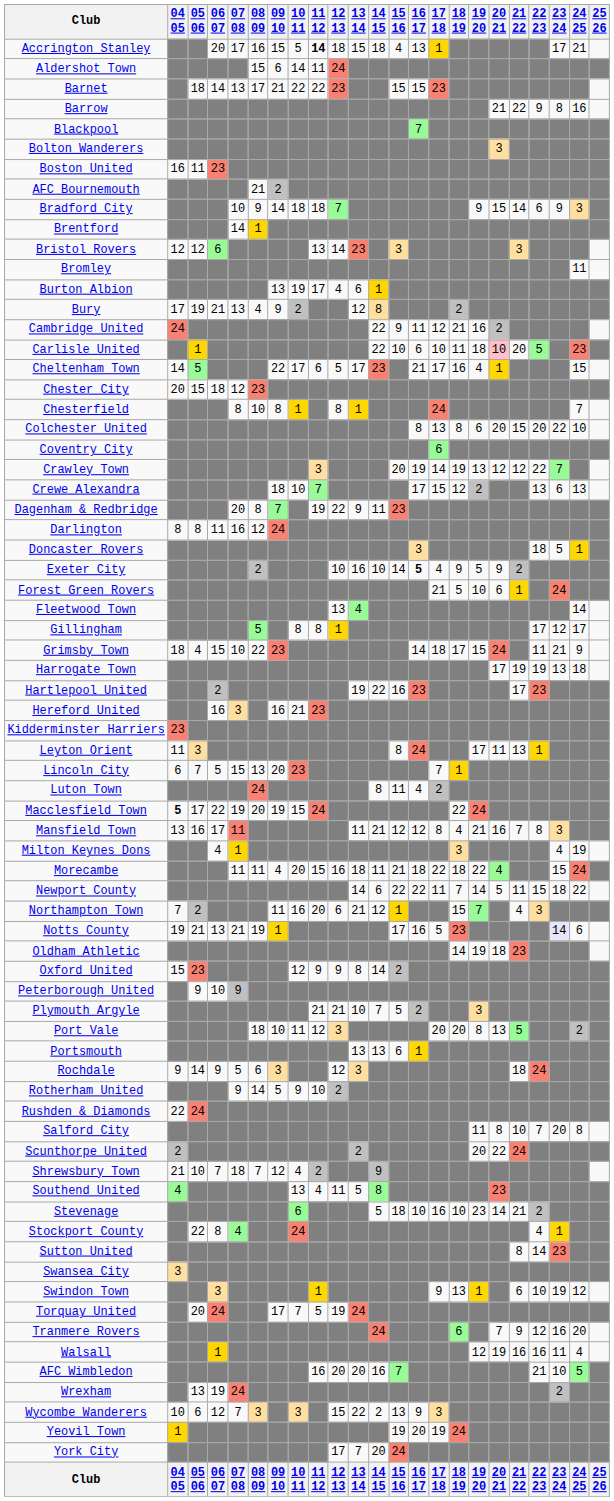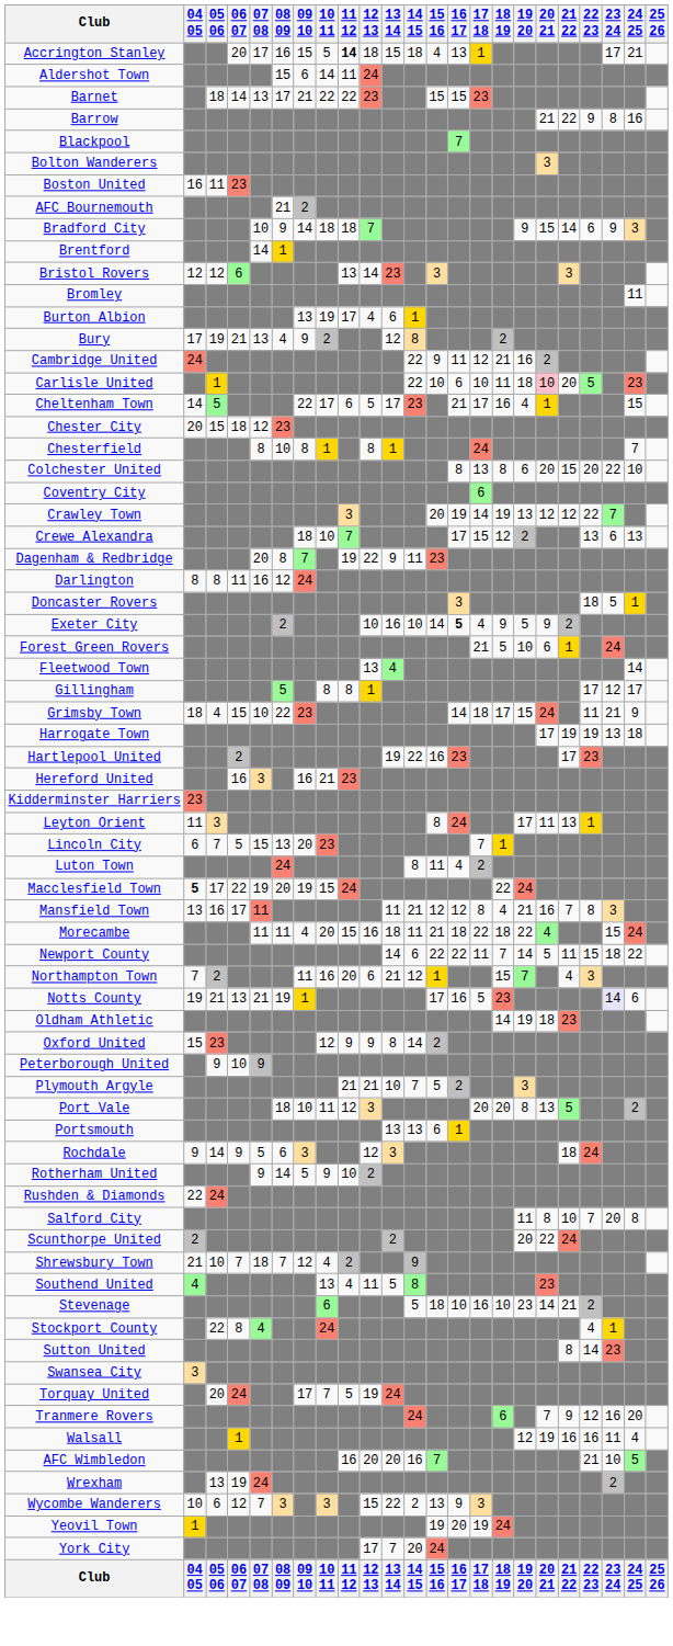- row: Milton Keynes Dons | 4 | 1 | 3 | 4 | 19
- row: Swindon Town | 3 | 1 | 9 | 13 | 1 | 6 | 10 | 19 | 12
